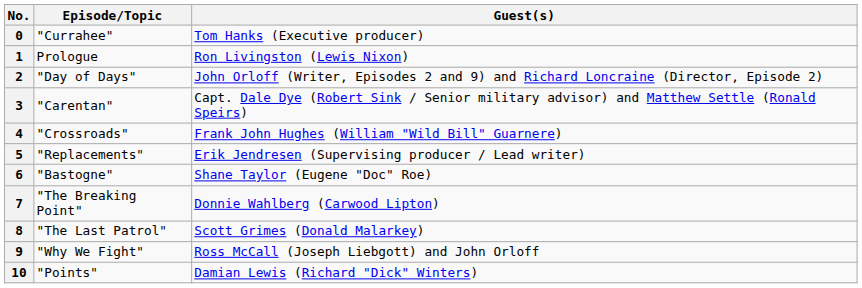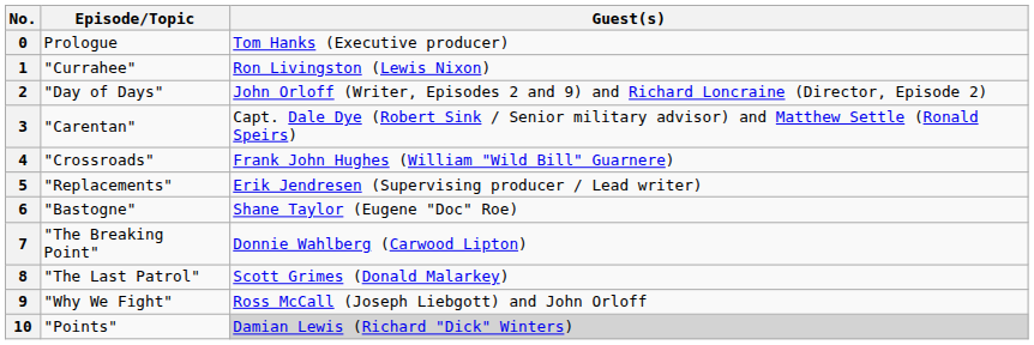0 | Episode/Topic: "Currahee" -> Prologue
1 | Episode/Topic: Prologue -> "Currahee"
10 | Guest(s): no background -> lightgrey background
